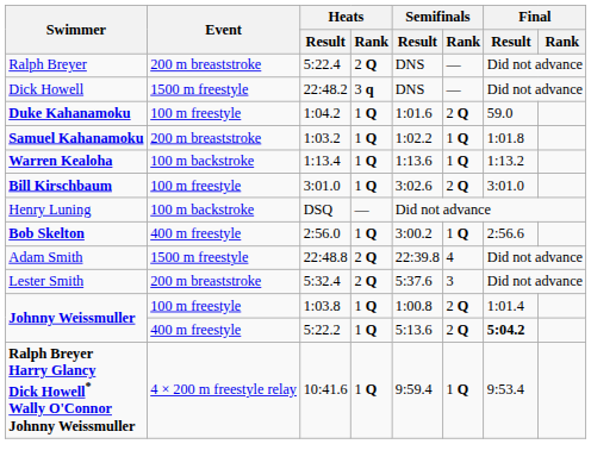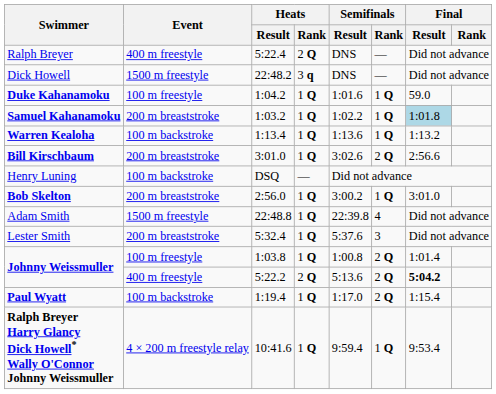Ralph Breyer | Event: 200 m breaststroke -> 400 m freestyle
Duke Kahanamoku | Semifinals / Rank: 2 Q -> 1 Q
Samuel Kahanamoku | Final / Result: no background -> lightblue background
Bill Kirschbaum | Event: 100 m freestyle -> 200 m breaststroke
Bill Kirschbaum | Final / Result: 3:01.0 -> 2:56.6
Bob Skelton | Event: 400 m freestyle -> 200 m breaststroke
Bob Skelton | Final / Result: 2:56.6 -> 3:01.0
Adam Smith | Heats / Rank: 2 Q -> 1 Q
Lester Smith | Heats / Rank: 2 Q -> 1 Q
Johnny Weissmuller / 5:22.2 | Heats / Rank: 1 Q -> 2 Q
+ row: Paul Wyatt | 100 m backstroke | 1:19.4 | 1 Q | 1:17.0 | 2 Q | 1:15.4
